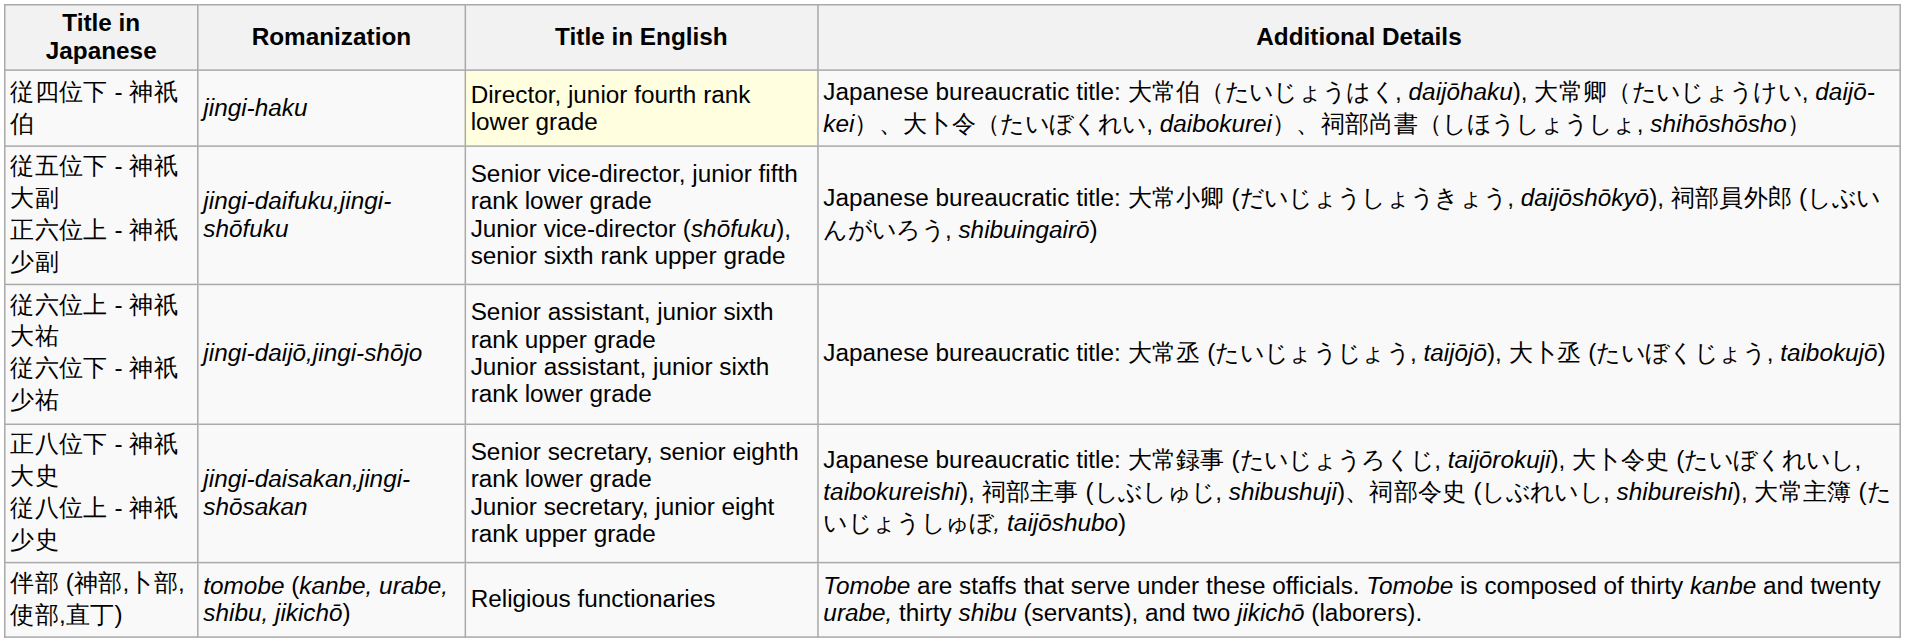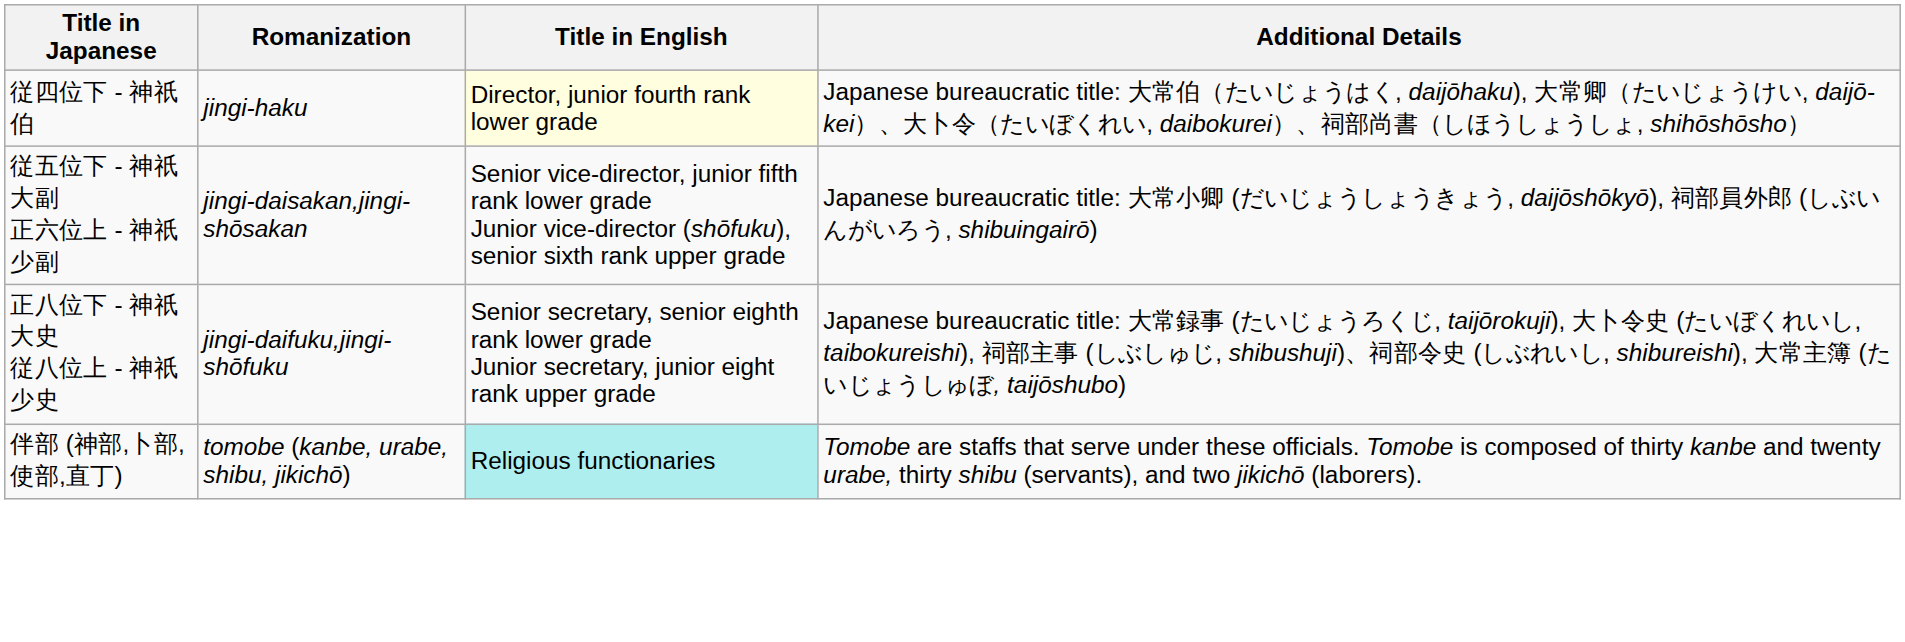従五位下 - 神祇大副 正六位上 - 神祇少副 | Romanization: jingi-daifuku,jingi-shōfuku -> jingi-daisakan,jingi-shōsakan
- row: 従六位上 - 神祇大祐 従六位下 - 神祇少祐 | jingi-daijō,jingi-shōjo | Senior assistant, junior sixth rank upper grade Junior assistant, junior sixth rank lower grade | Japanese bureaucratic title: 大常丞 (たいじょうじょう, taijōjō), 大卜丞 (たいぼくじょう, taibokujō)
正八位下 - 神祇大史 従八位上 - 神祇少史 | Romanization: jingi-daisakan,jingi-shōsakan -> jingi-daifuku,jingi-shōfuku
伴部 (神部,卜部,使部,直丁) | Title in English: no background -> paleturquoise background
